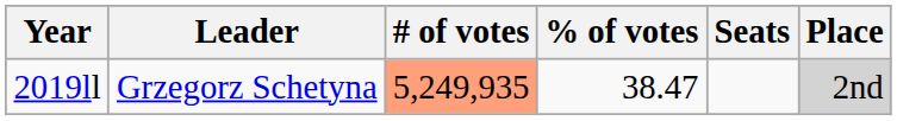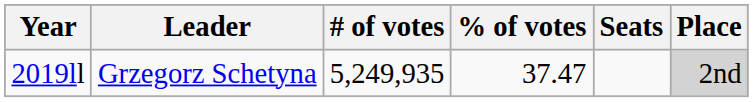2019ll | # of votes: lightsalmon background -> no background
2019ll | % of votes: 38.47 -> 37.47
